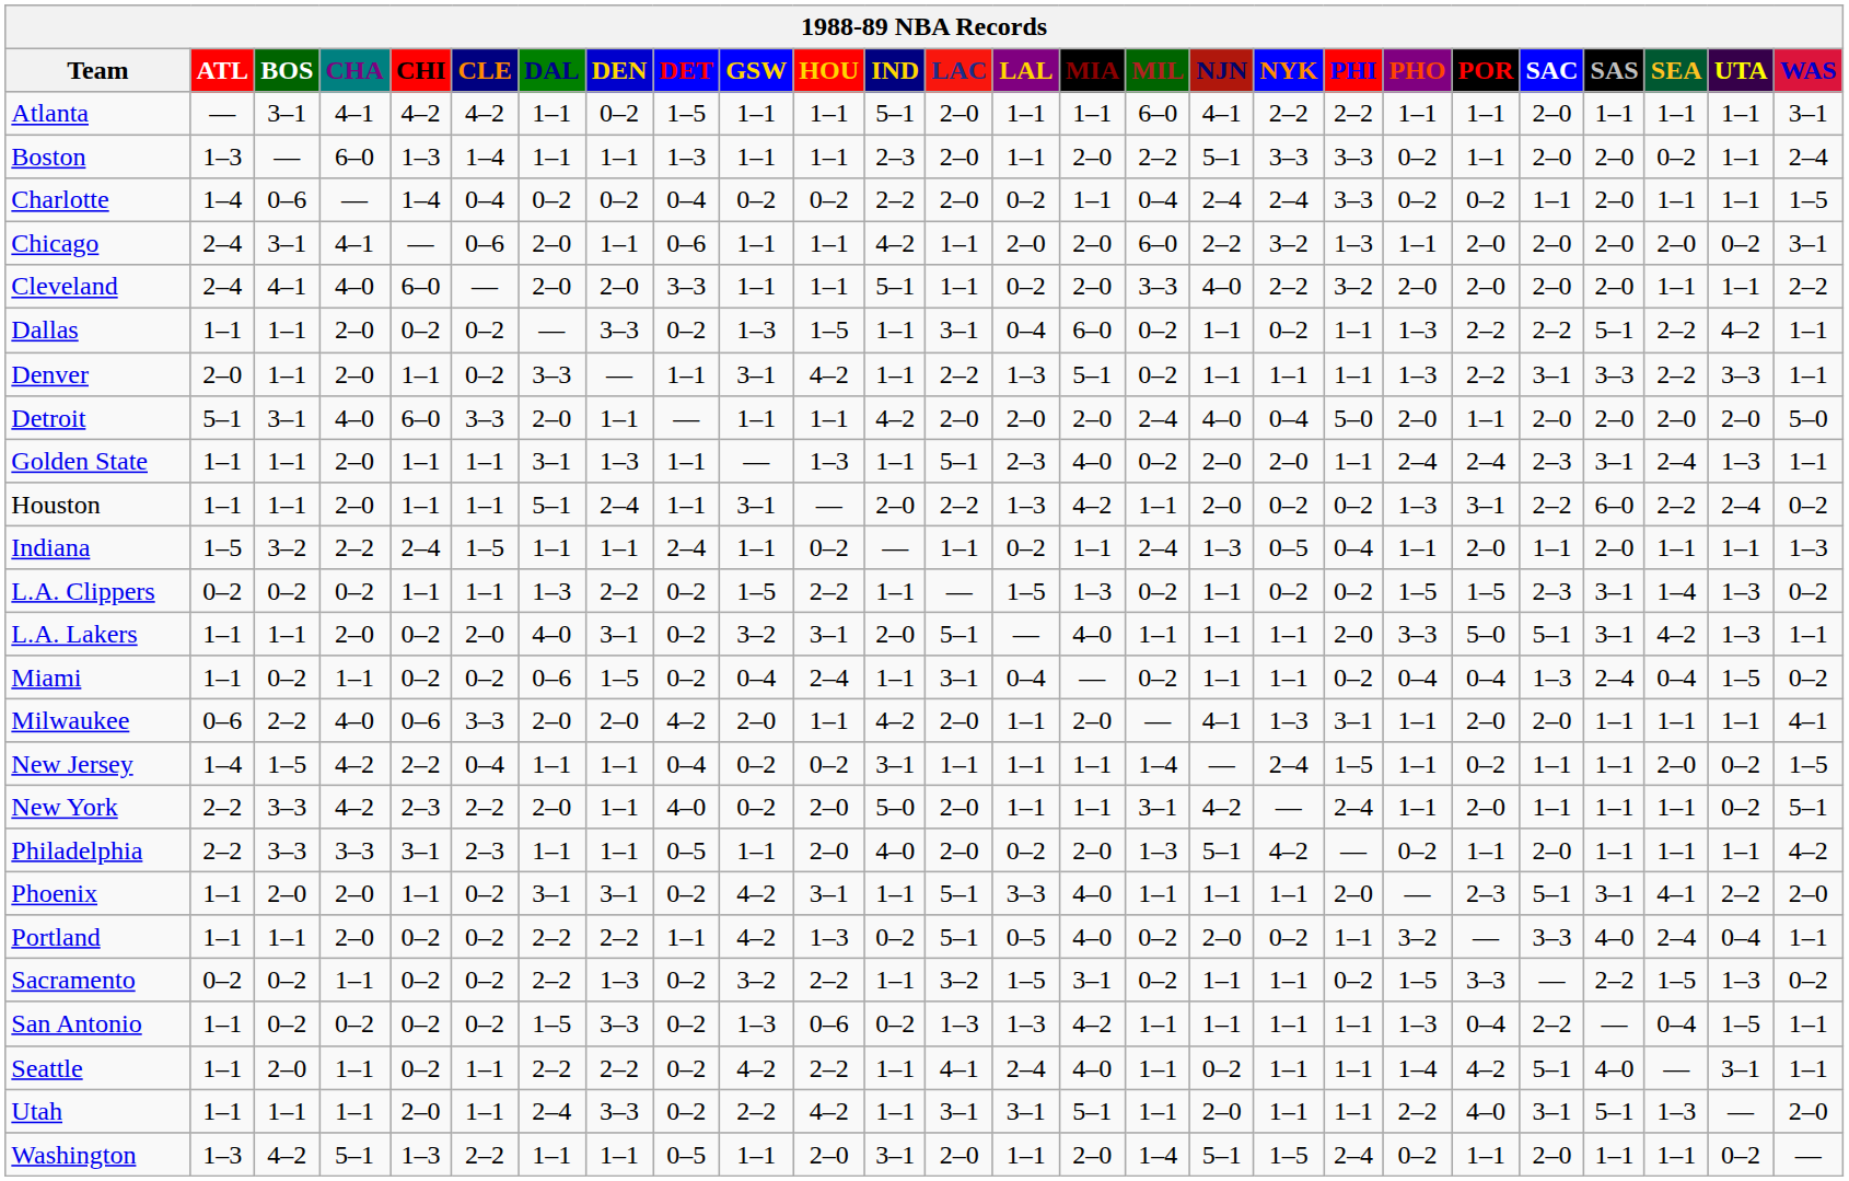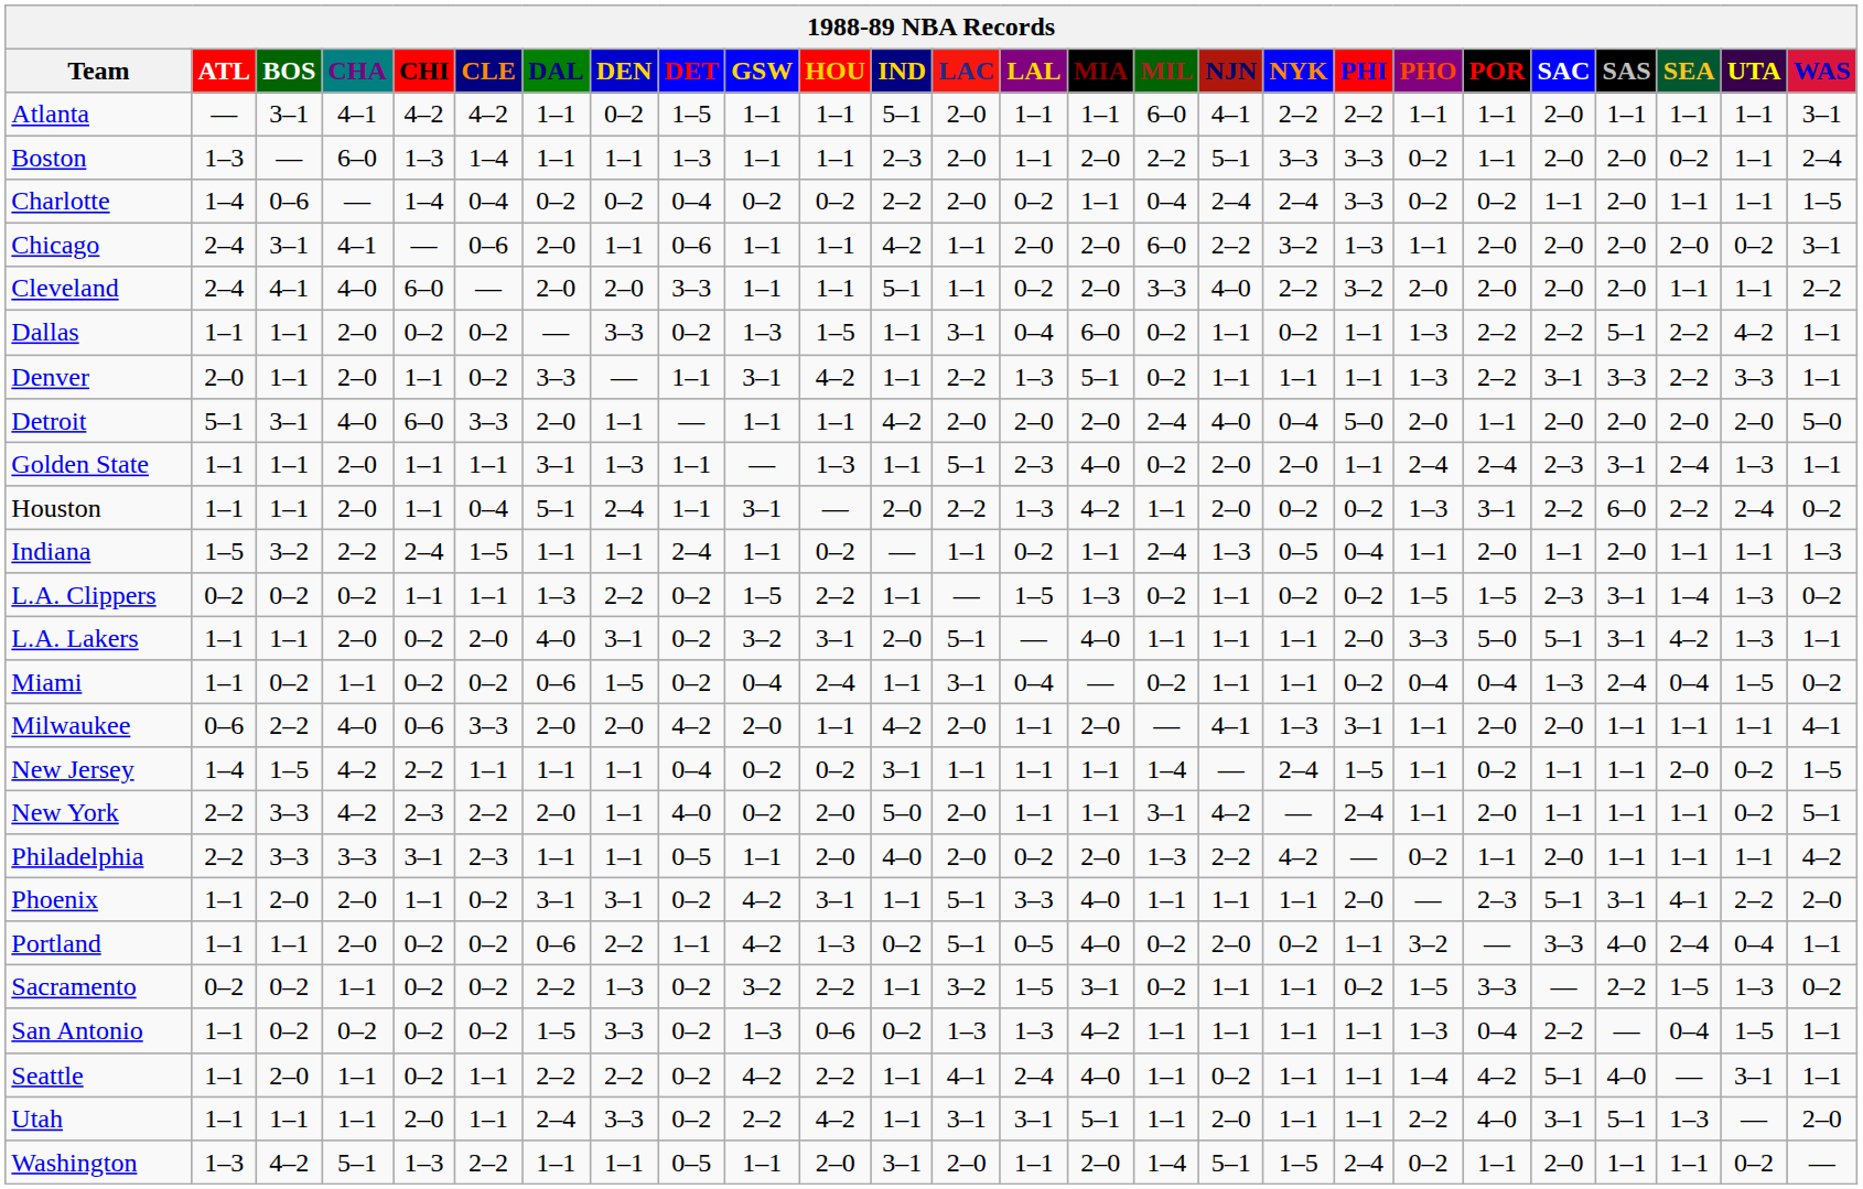Houston | CLE: 1–1 -> 0–4
New Jersey | CLE: 0–4 -> 1–1
Philadelphia | NJN: 5–1 -> 2–2
Portland | DAL: 2–2 -> 0–6
